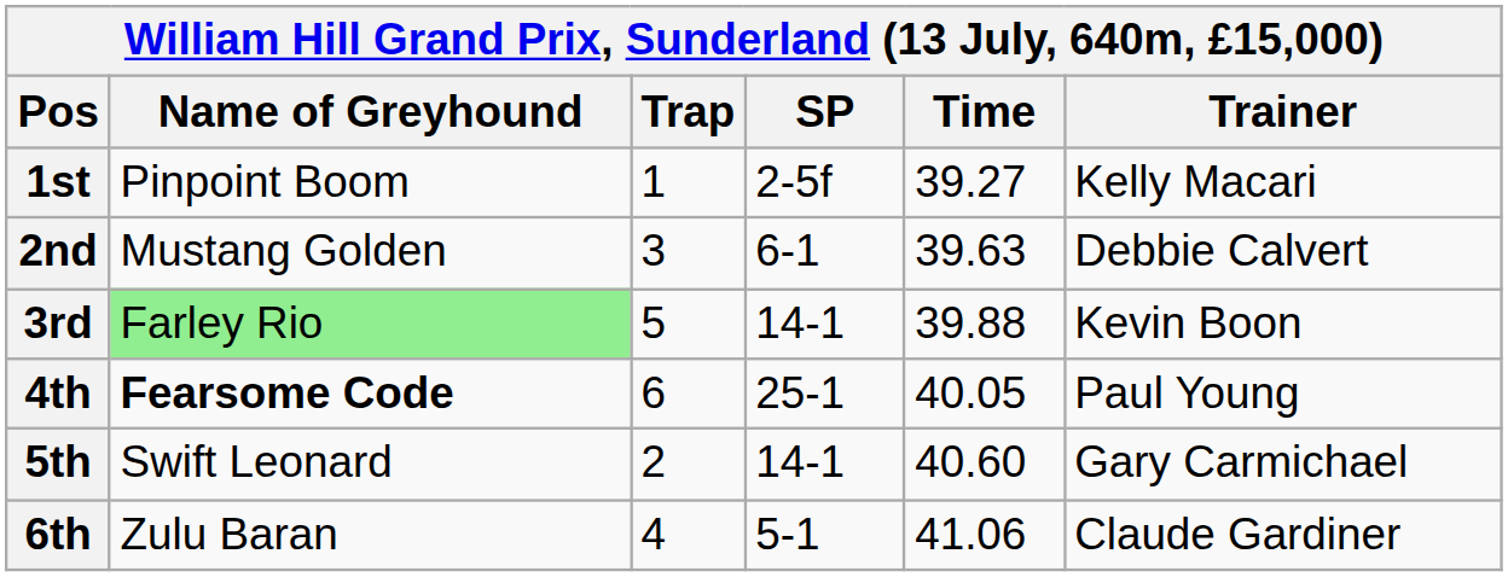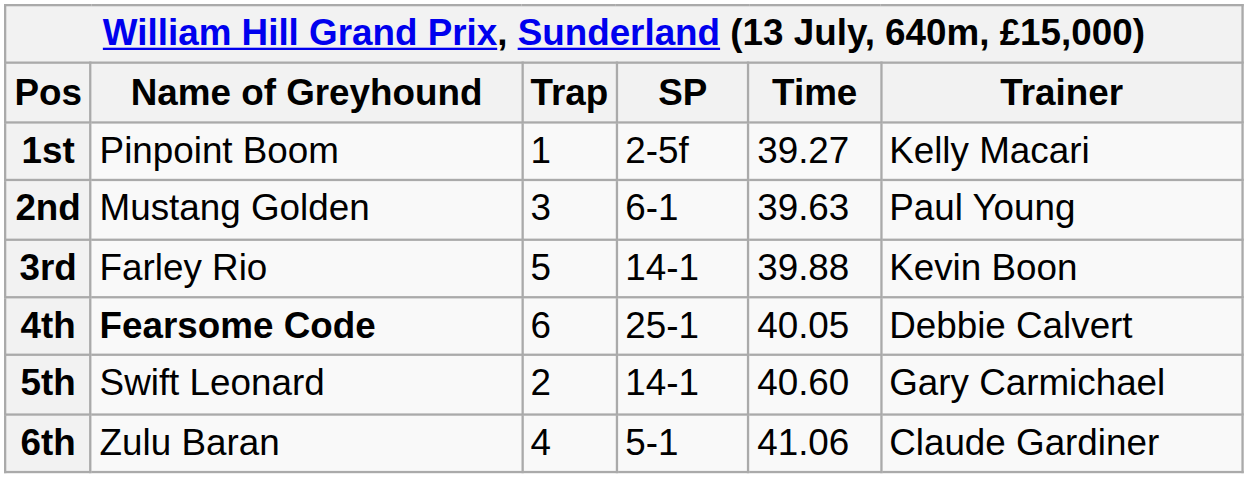2nd | Trainer: Debbie Calvert -> Paul Young
3rd | Name of Greyhound: lightgreen background -> no background
4th | Trainer: Paul Young -> Debbie Calvert
